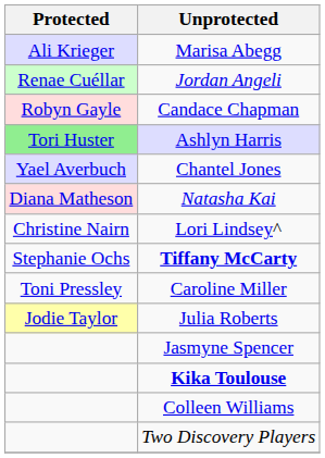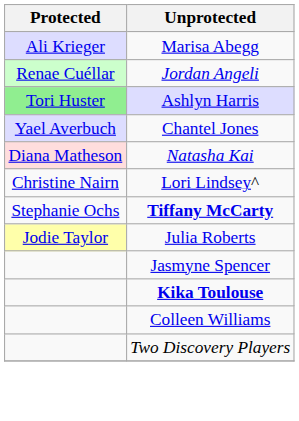- row: Robyn Gayle | Candace Chapman
- row: Toni Pressley | Caroline Miller
